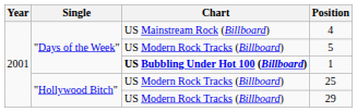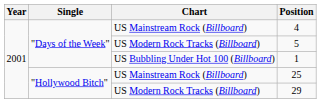1 | Chart: bold -> normal
25 | Chart: US Modern Rock Tracks (Billboard) -> US Mainstream Rock (Billboard)
